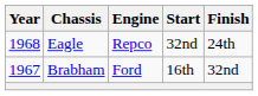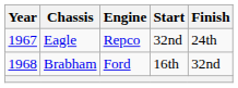Eagle | Year: 1968 -> 1967
Brabham | Year: 1967 -> 1968
